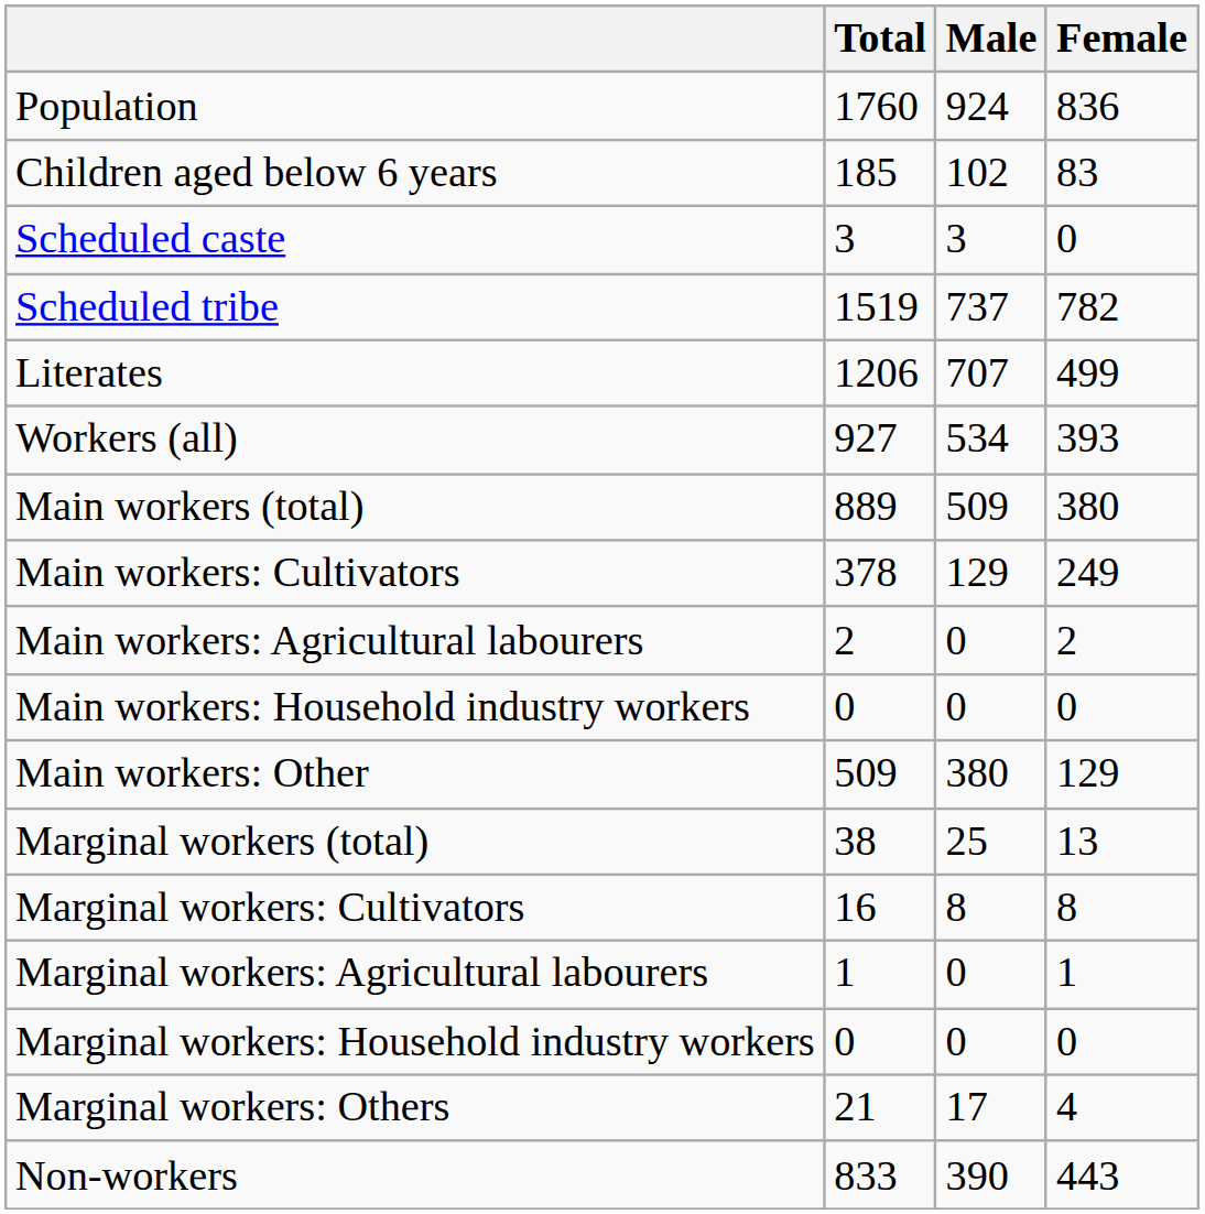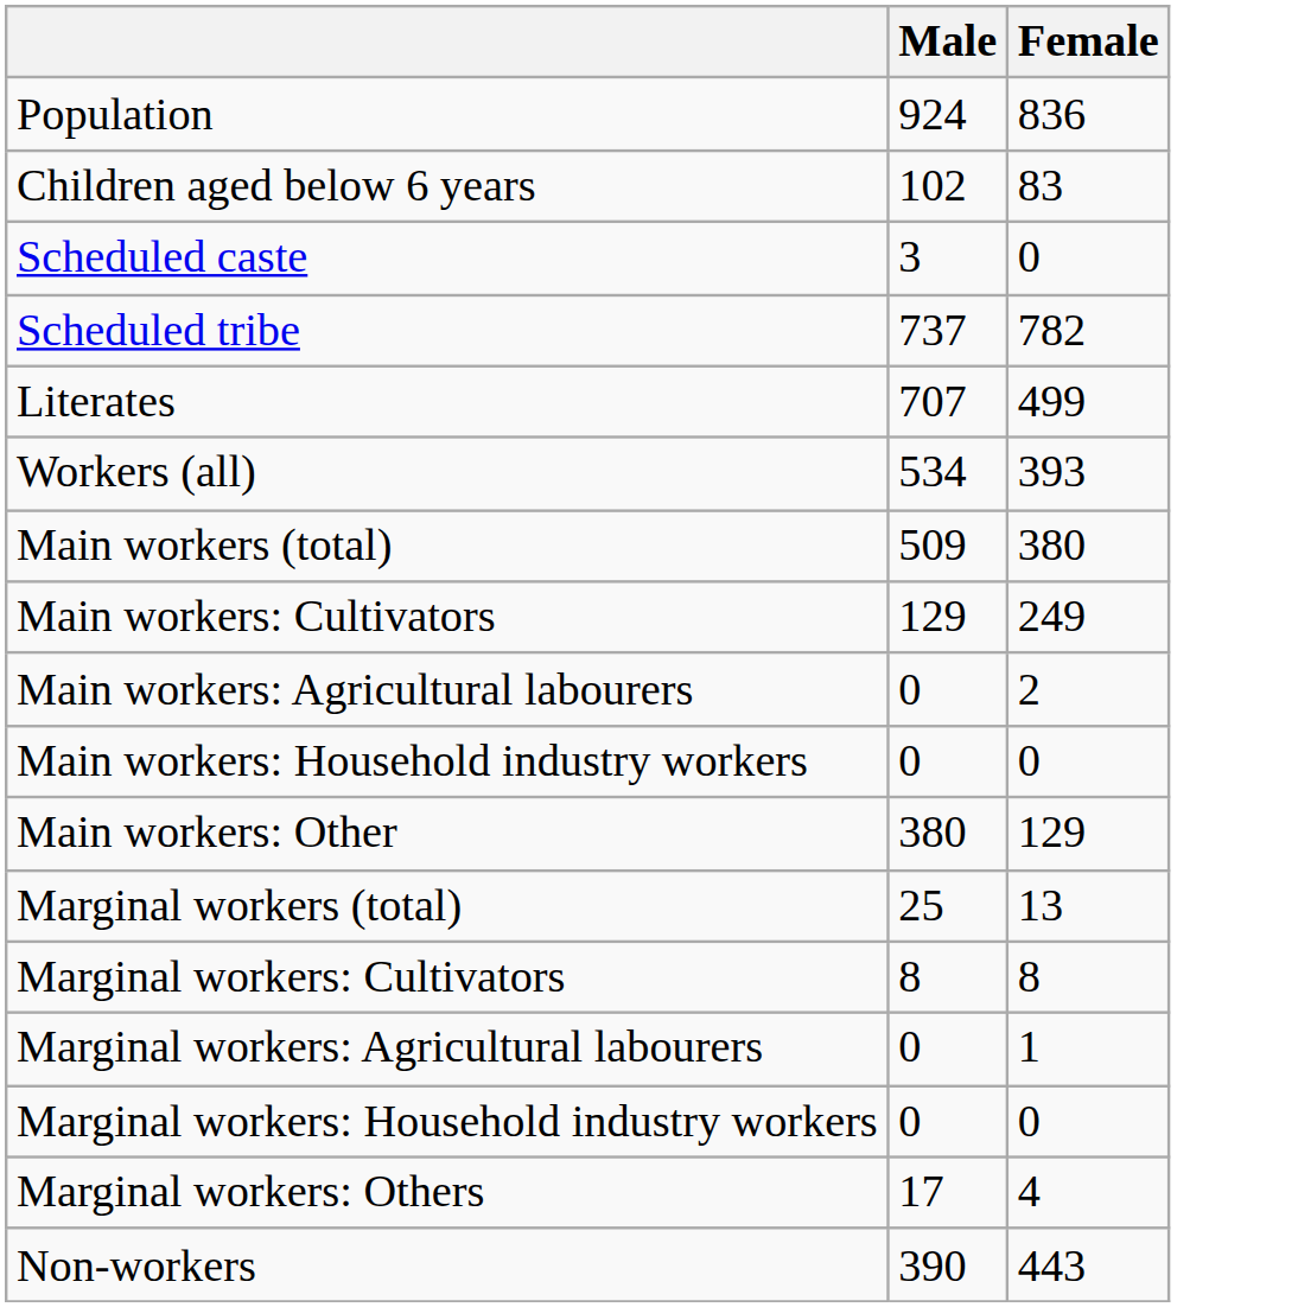- column: Total | 1760 | 185 | 3 | 1519 | 1206 | 927 | 889 | 378 | 2 | 0 | 509 | 38 | 16 | 1 | 0 | 21 | 833
